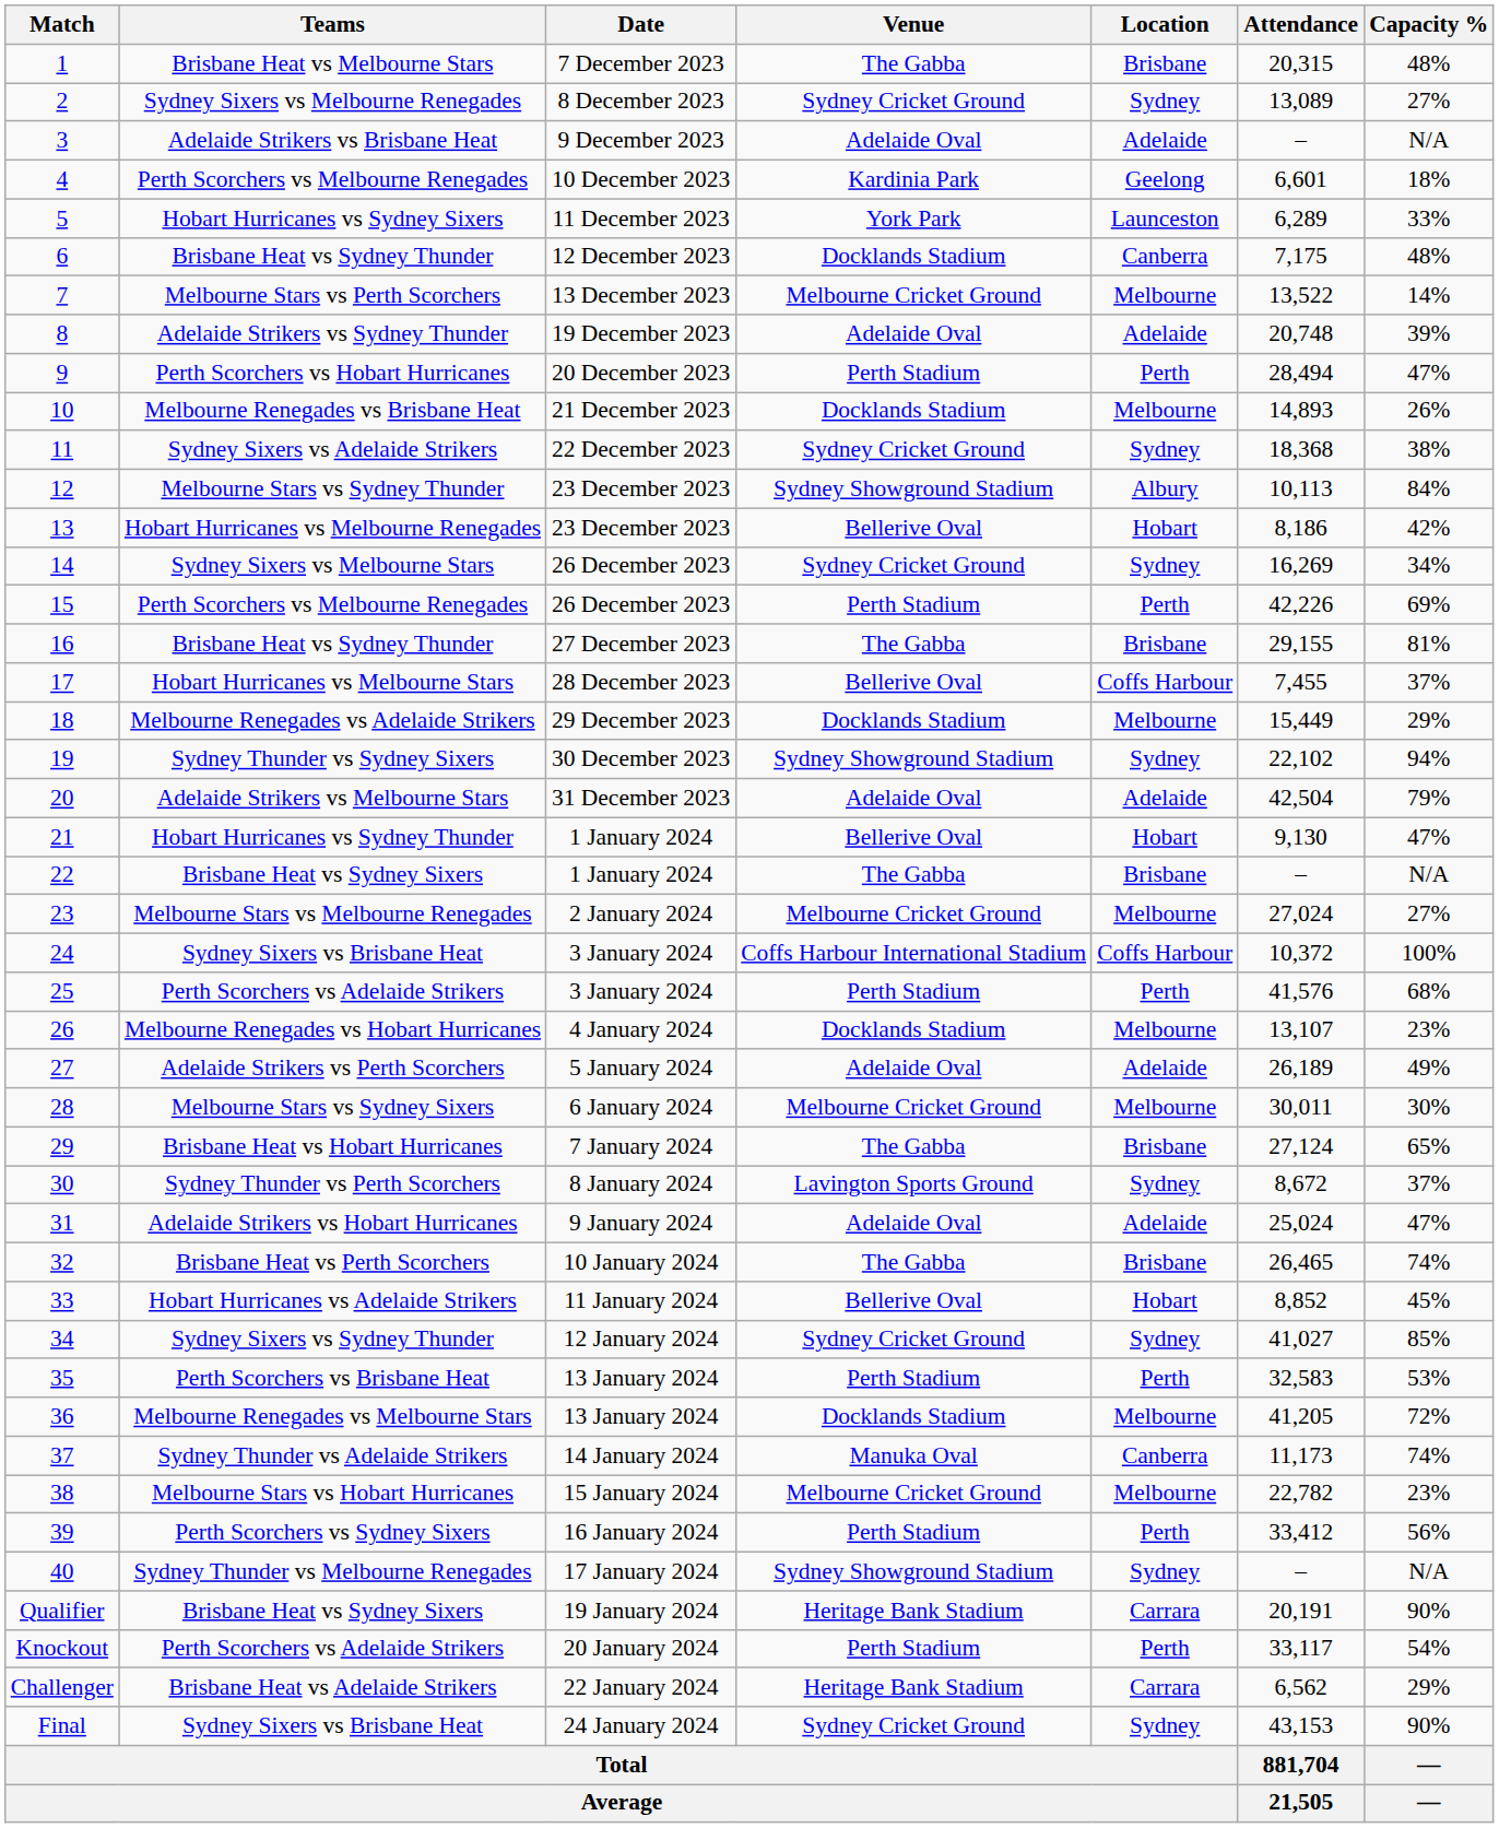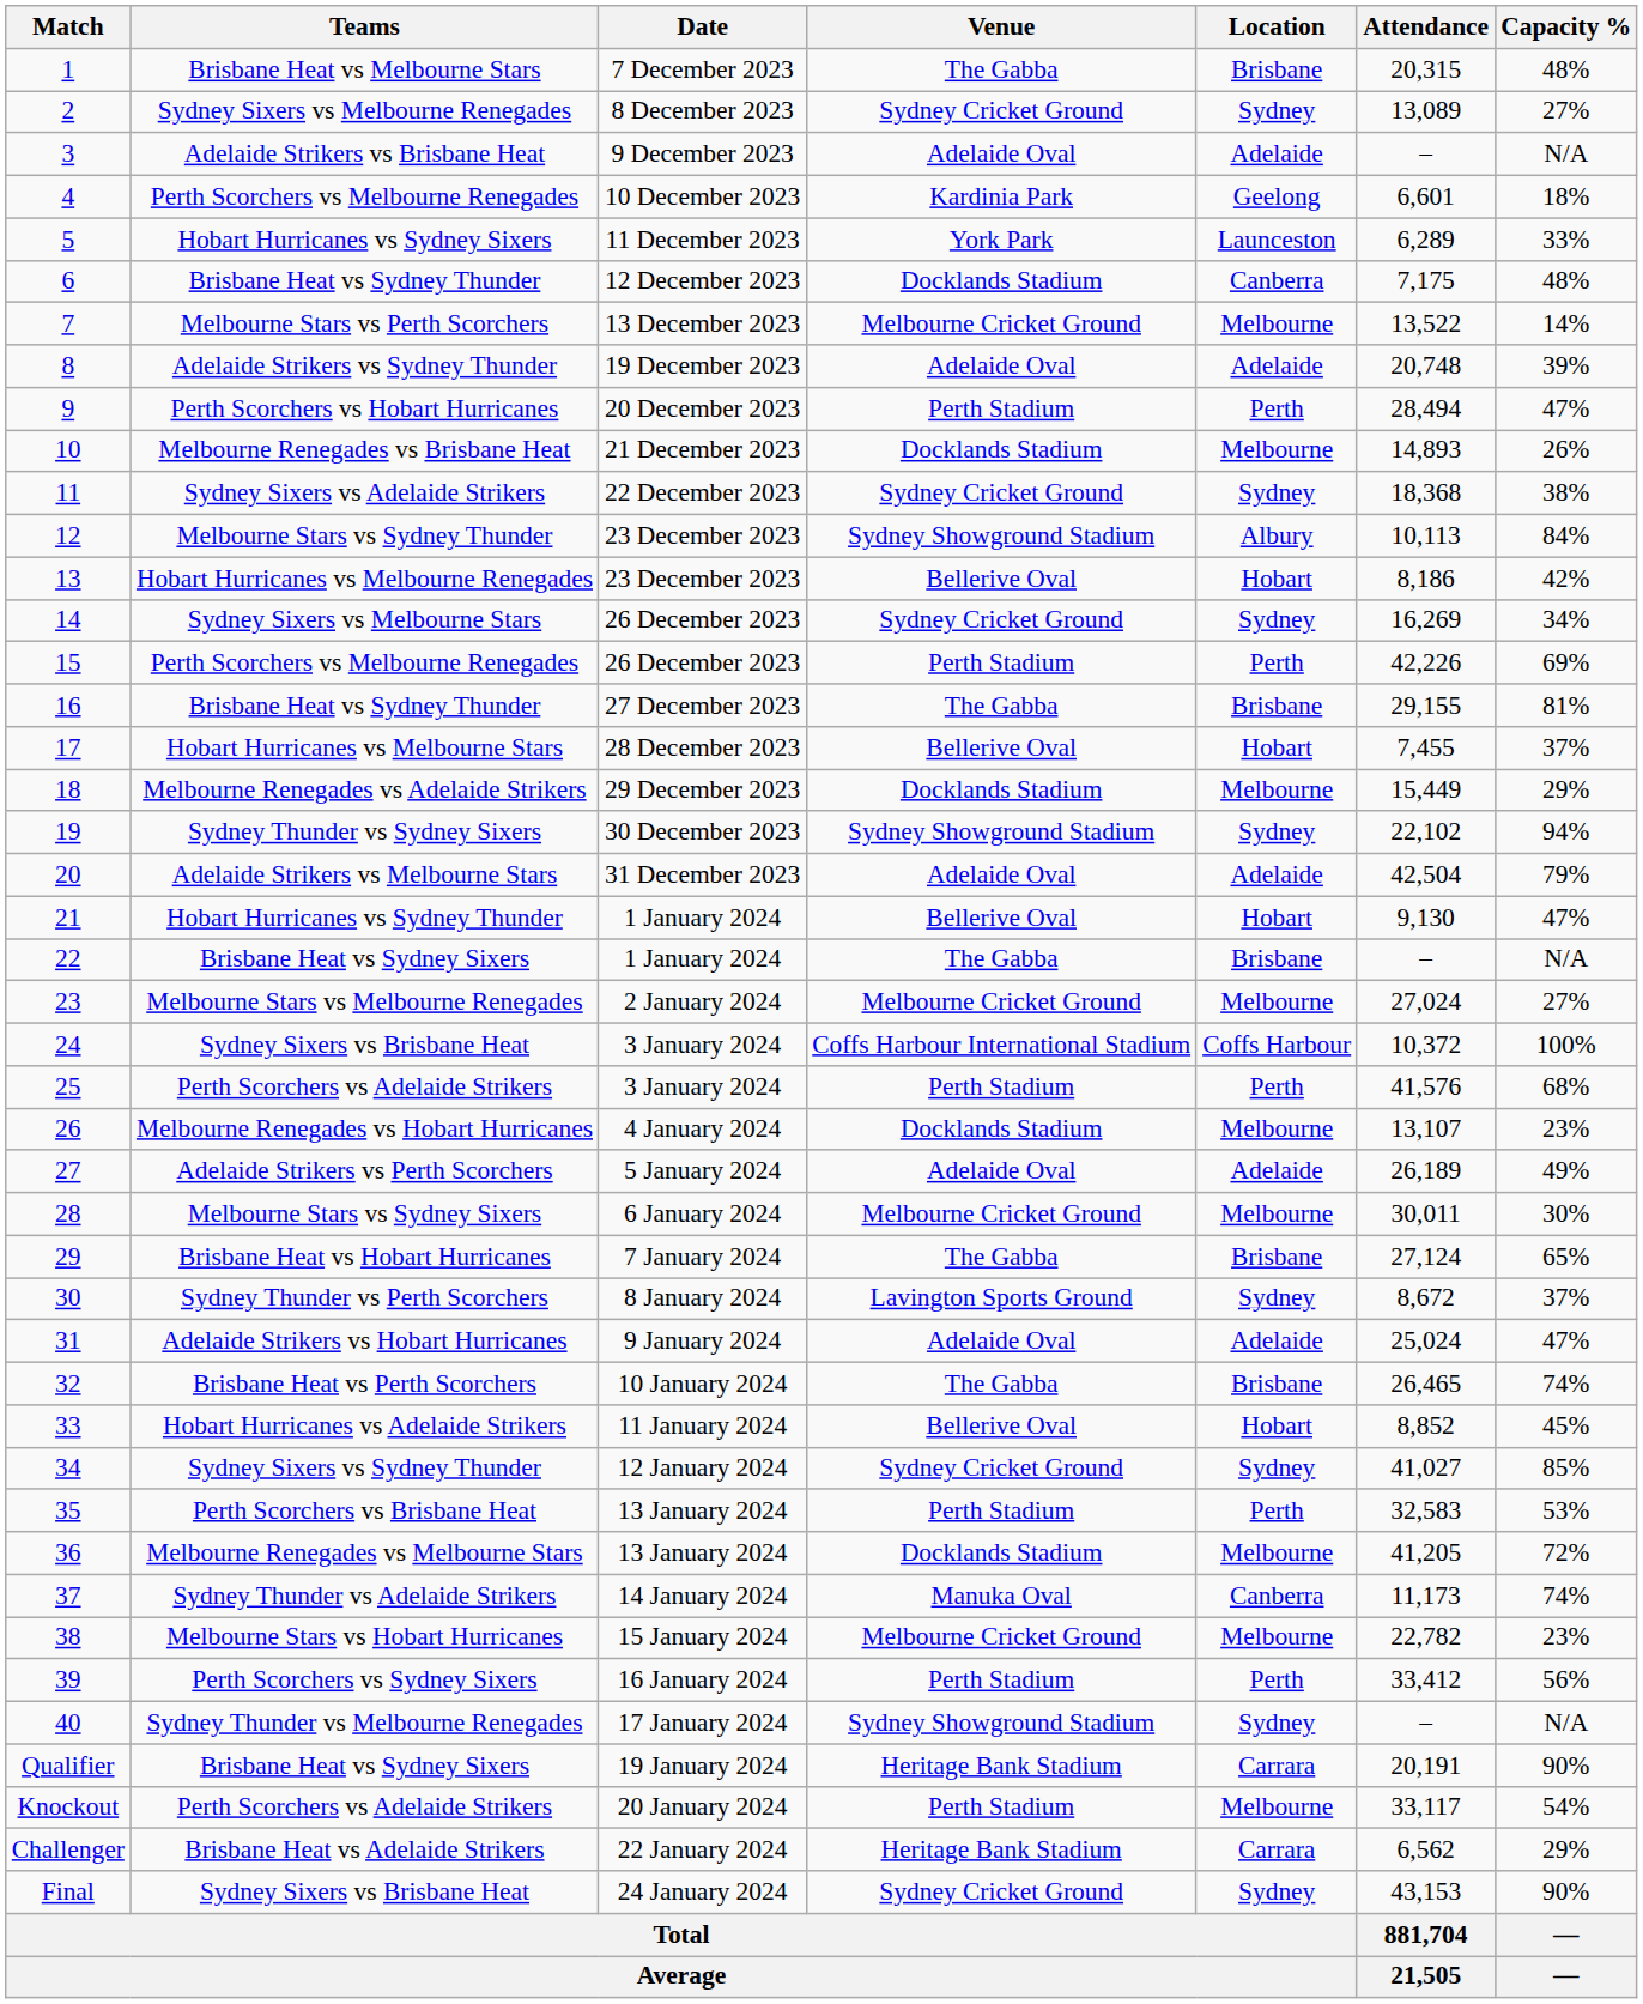17 | Location: Coffs Harbour -> Hobart
Knockout | Location: Perth -> Melbourne
